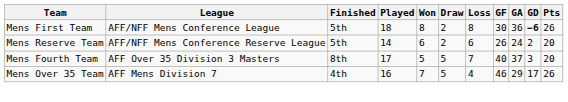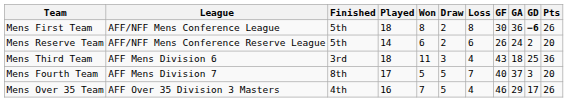+ row: Mens Third Team | AFF Mens Division 6 | 3rd | 18 | 11 | 3 | 4 | 43 | 18 | 25 | 36
Mens Fourth Team | League: AFF Over 35 Division 3 Masters -> AFF Mens Division 7
Mens Over 35 Team | League: AFF Mens Division 7 -> AFF Over 35 Division 3 Masters
